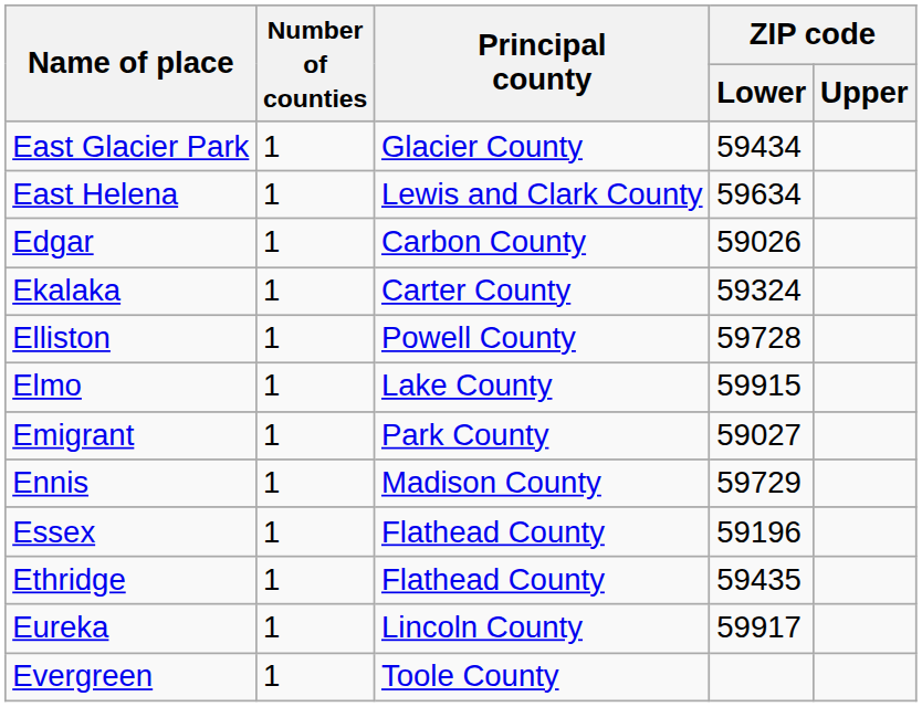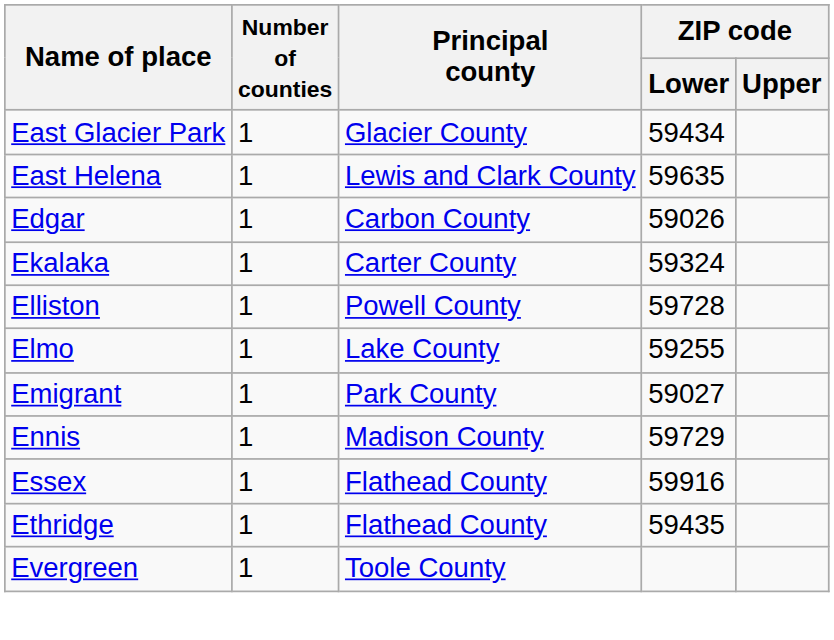East Helena | ZIP code / Lower: 59634 -> 59635
Elmo | ZIP code / Lower: 59915 -> 59255
Essex | ZIP code / Lower: 59196 -> 59916
- row: Eureka | 1 | Lincoln County | 59917
